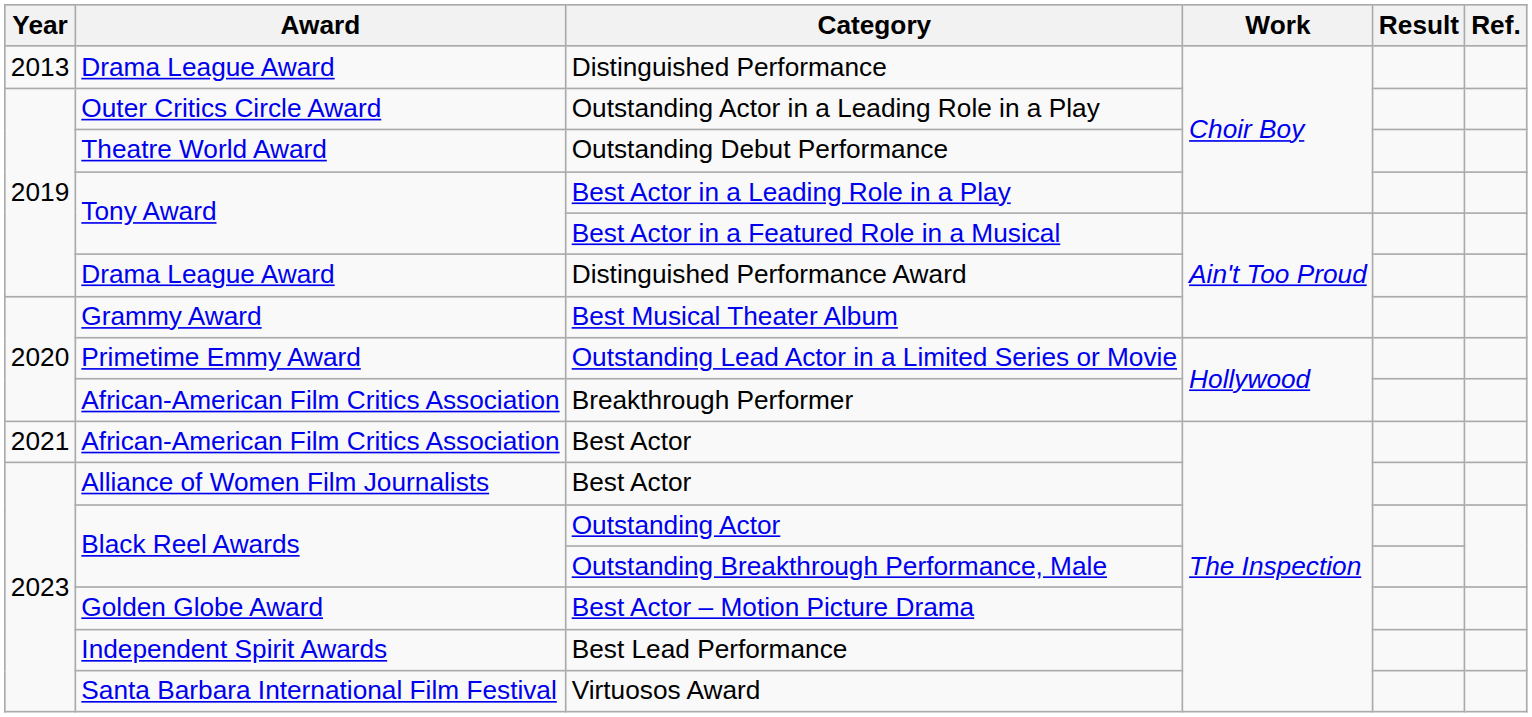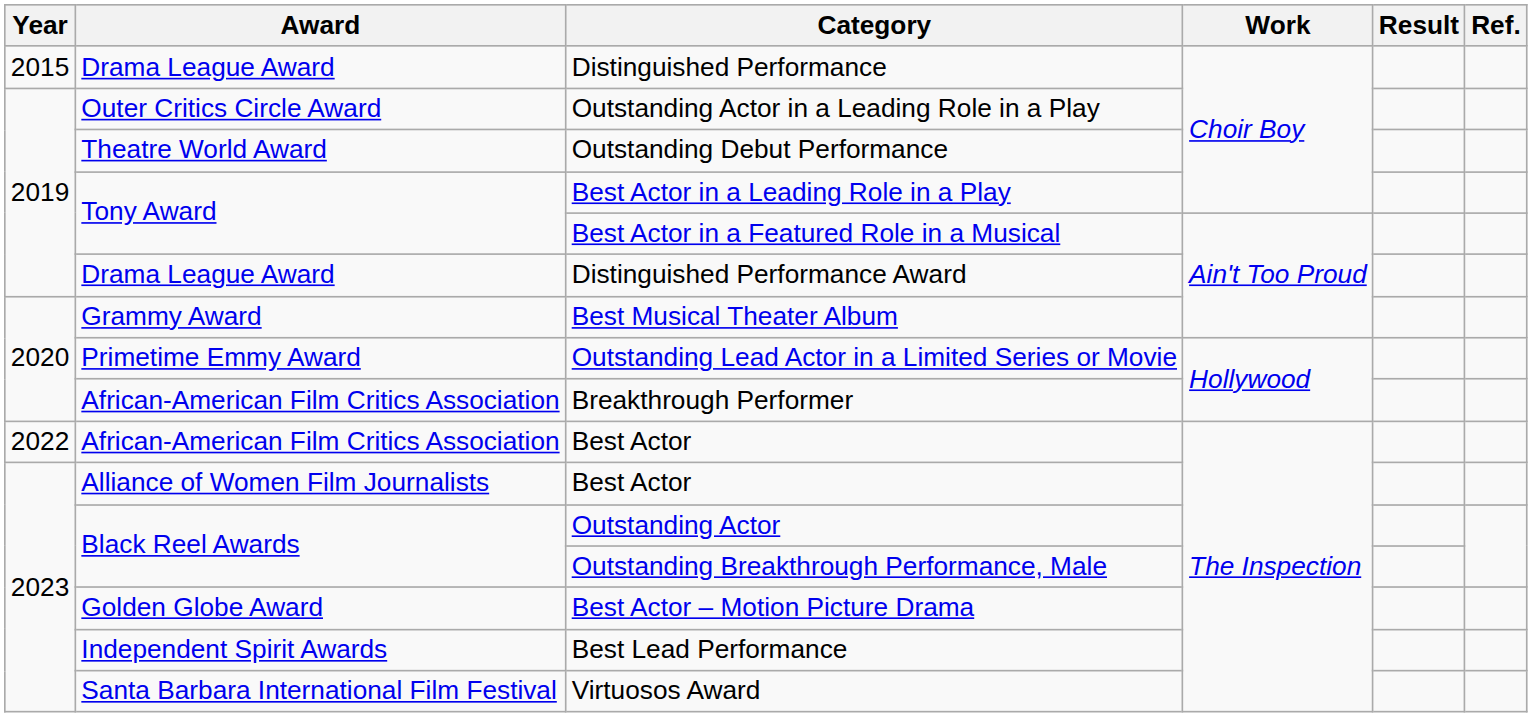Distinguished Performance | Year: 2013 -> 2015
African-American Film Critics Association / Best Actor | Year: 2021 -> 2022
